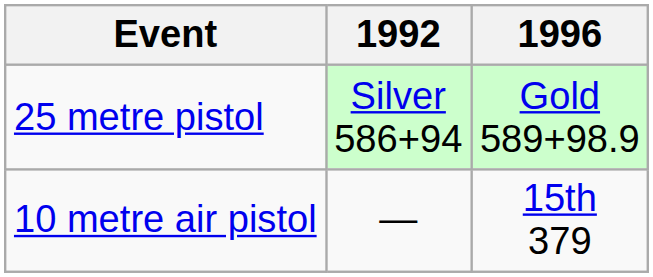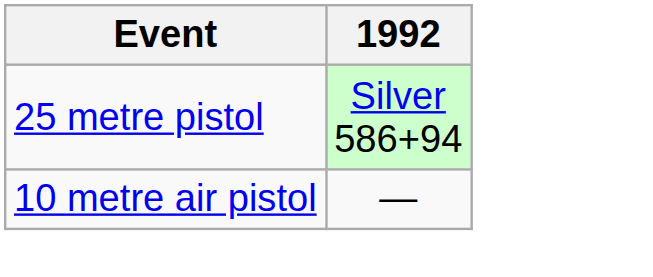- column: 1996 | Gold 589+98.9 | 15th 379
